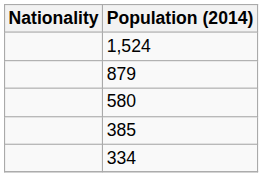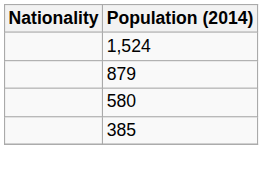- row: 334
